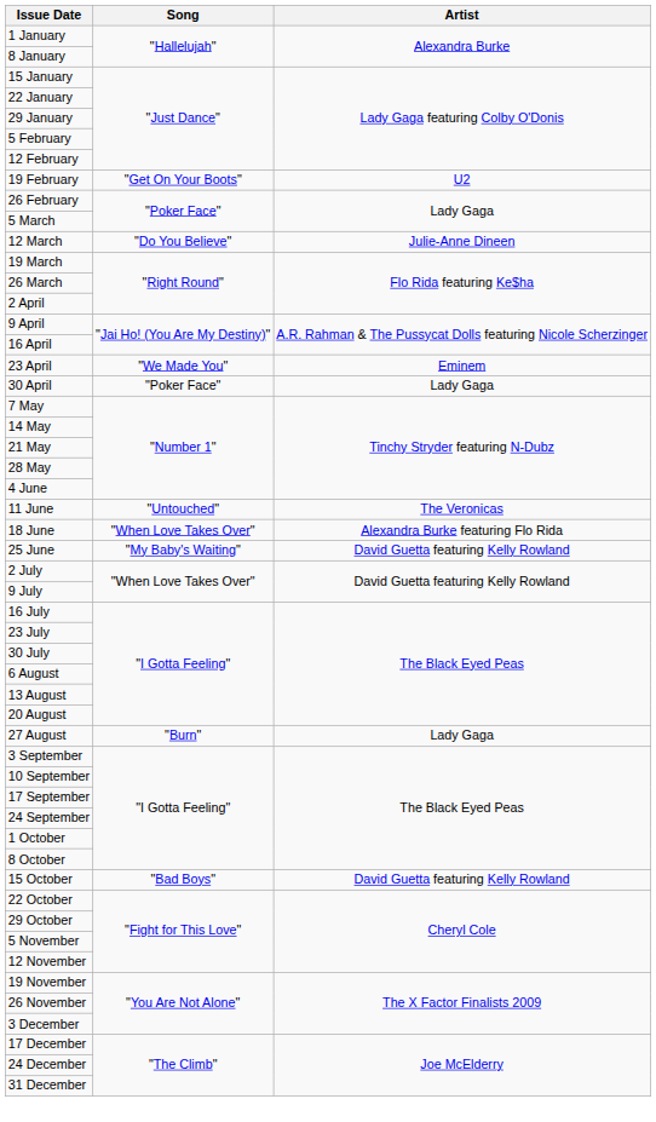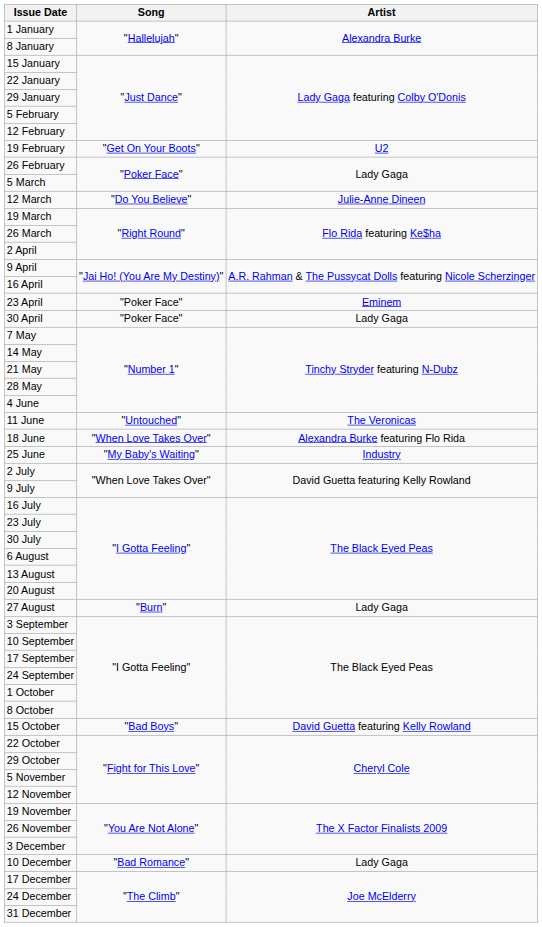23 April | Song: "We Made You" -> "Poker Face"
25 June | Artist: David Guetta featuring Kelly Rowland -> Industry
+ row: 10 December | "Bad Romance" | Lady Gaga
